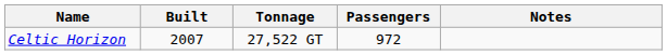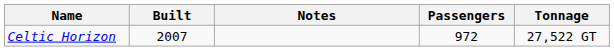columns swapped: Tonnage <-> Notes
